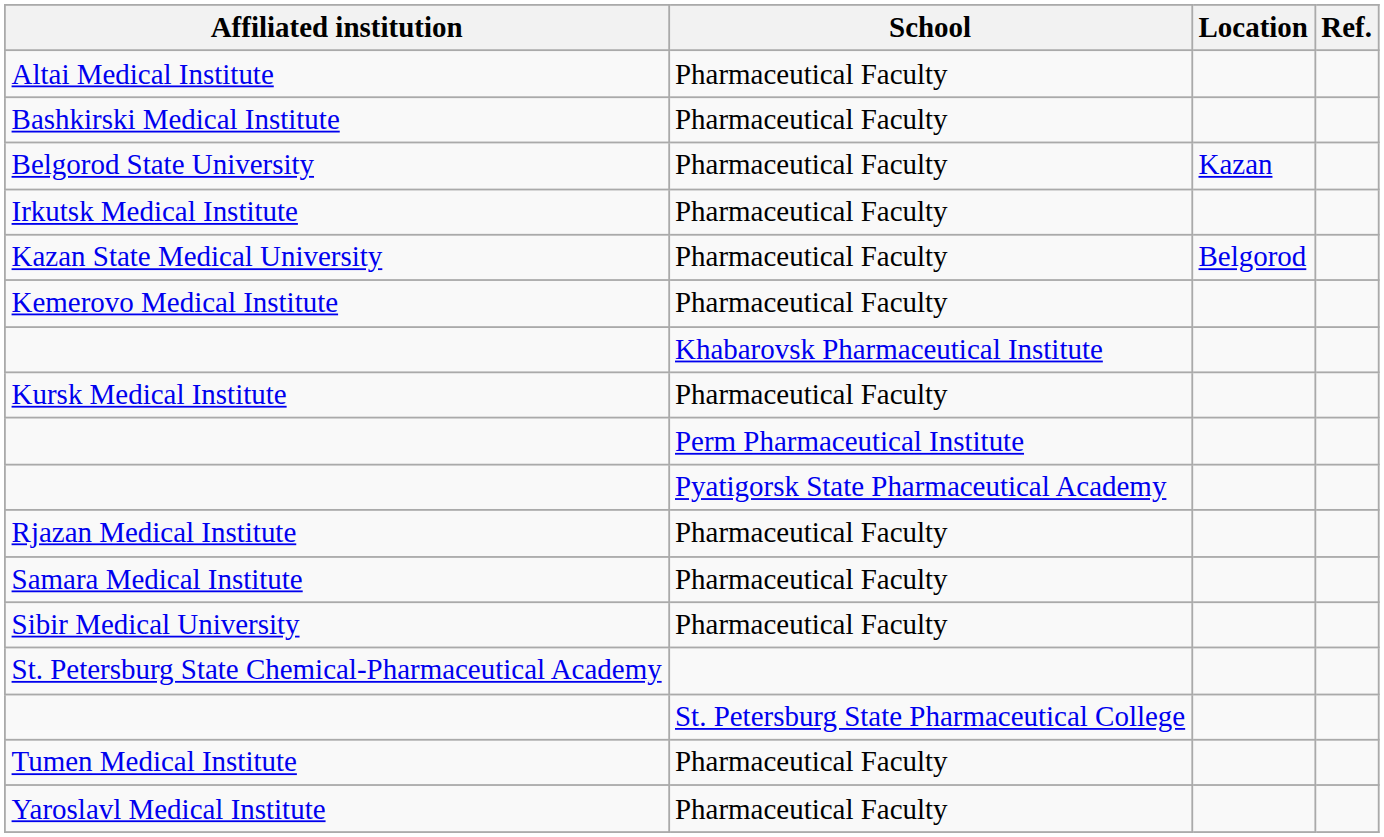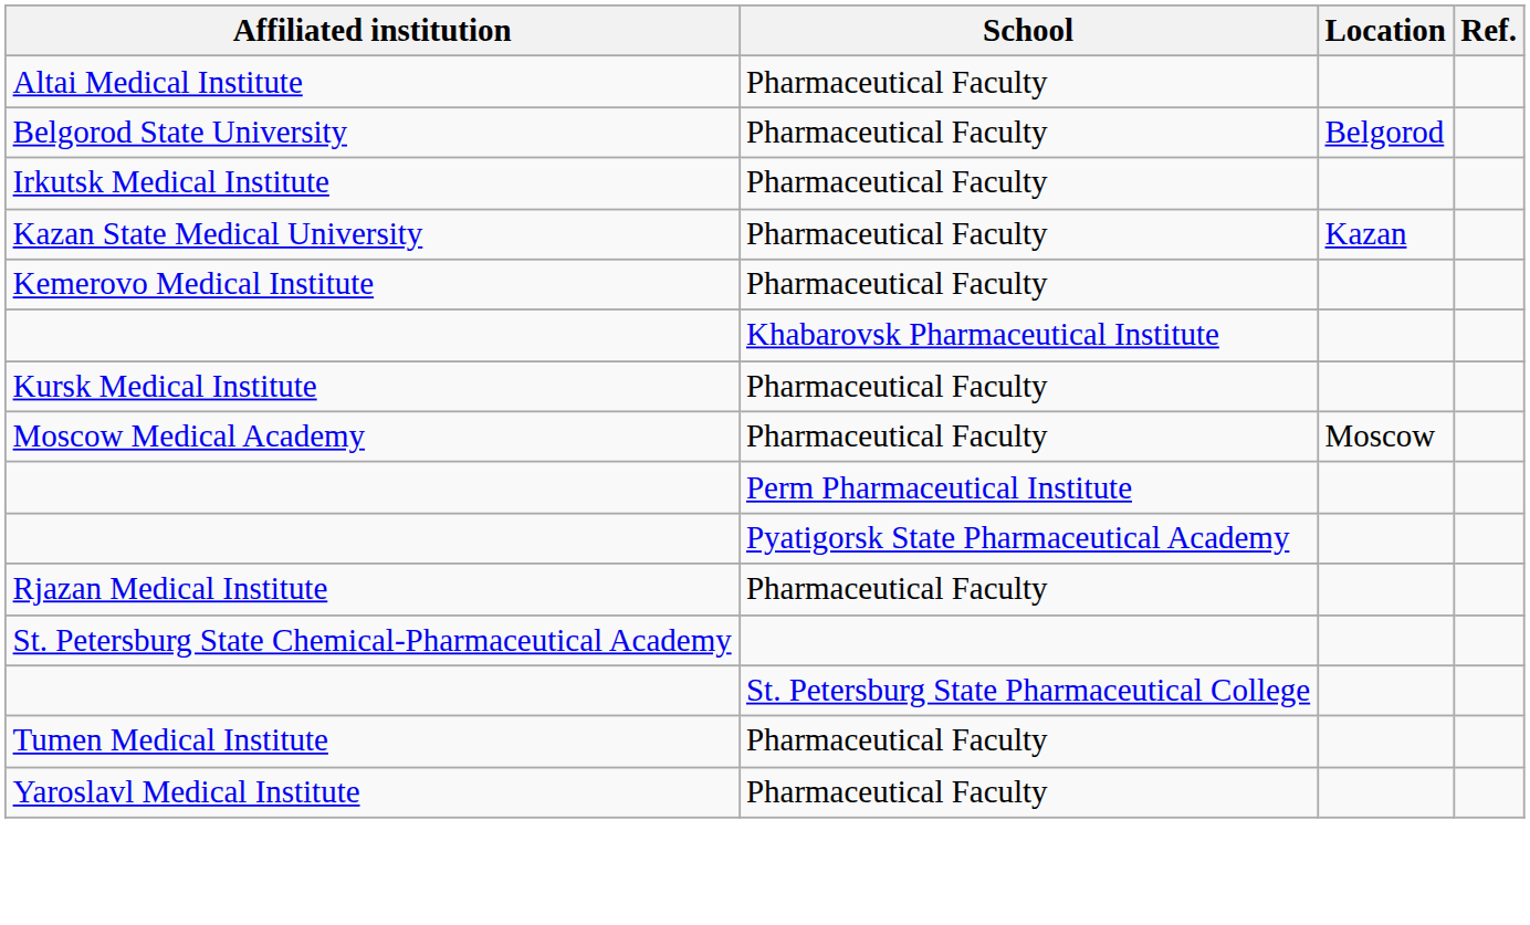- row: Bashkirski Medical Institute | Pharmaceutical Faculty
Belgorod State University | Location: Kazan -> Belgorod
Kazan State Medical University | Location: Belgorod -> Kazan
+ row: Moscow Medical Academy | Pharmaceutical Faculty | Moscow
- row: Samara Medical Institute | Pharmaceutical Faculty
- row: Sibir Medical University | Pharmaceutical Faculty
